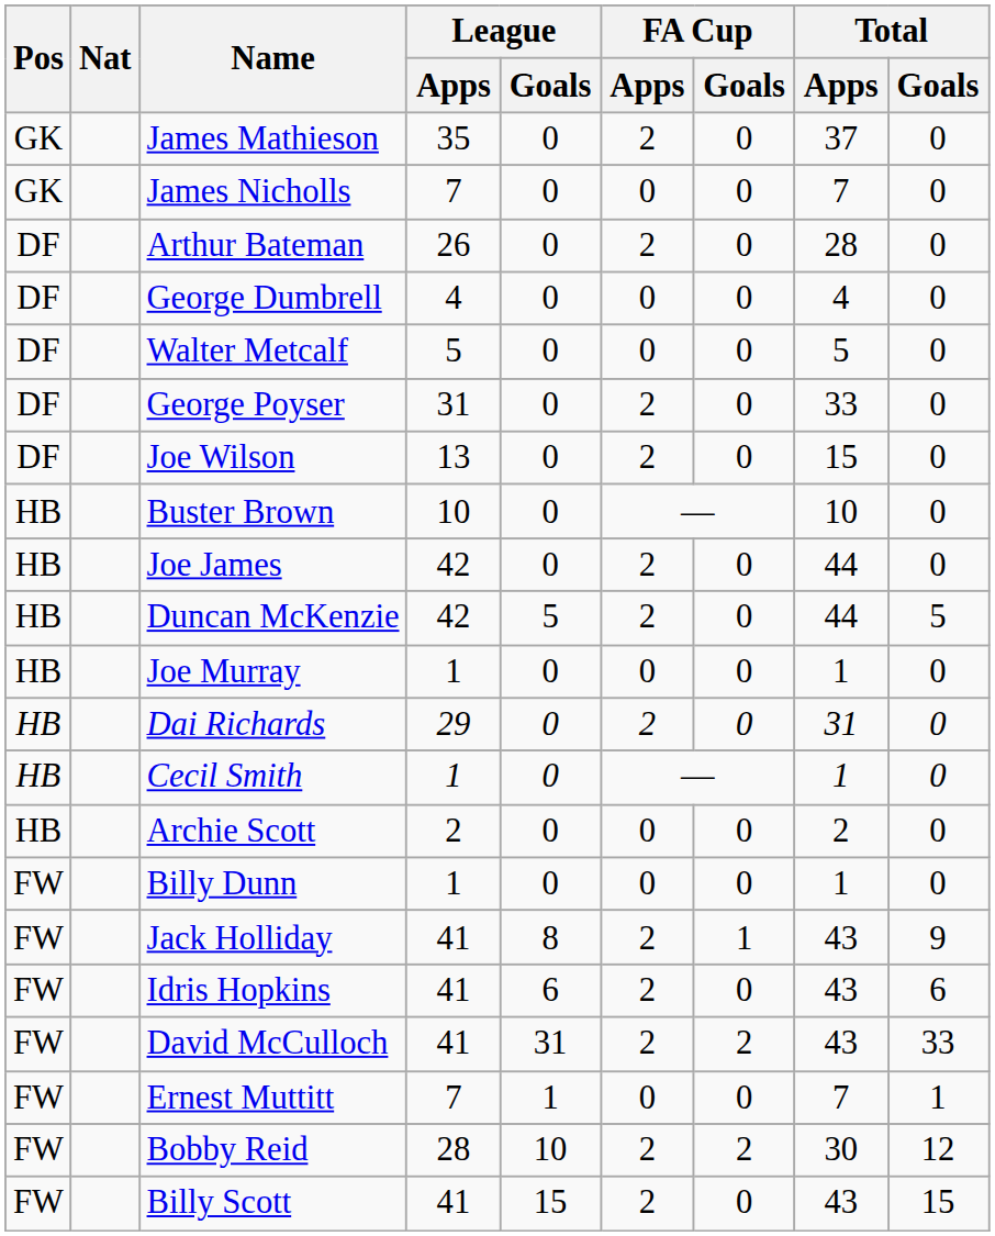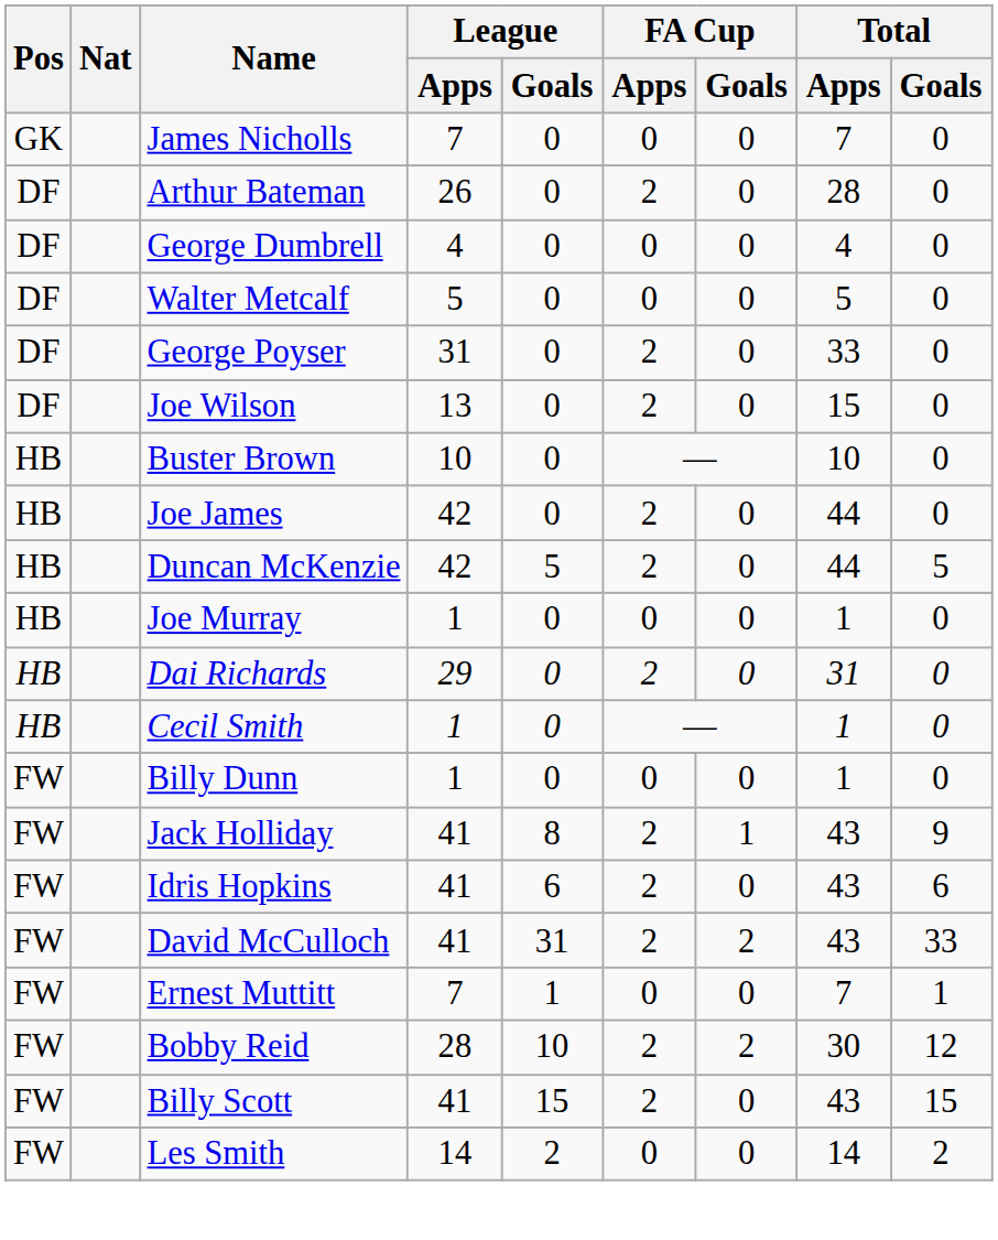- row: GK | James Mathieson | 35 | 0 | 2 | 0 | 37 | 0
- row: HB | Archie Scott | 2 | 0 | 0 | 0 | 2 | 0
+ row: FW | Les Smith | 14 | 2 | 0 | 0 | 14 | 2
